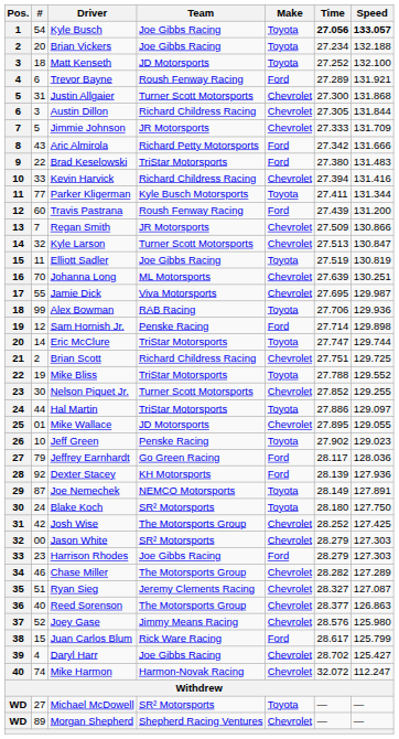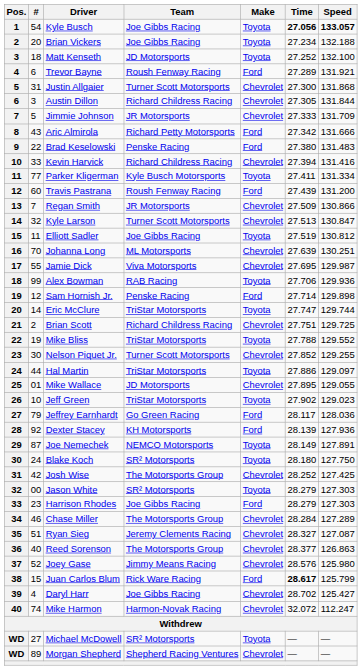Brad Keselowski | Team: TriStar Motorsports -> Penske Racing
Parker Kligerman | Speed: 131.344 -> 131.334
Elliott Sadler | Speed: 130.819 -> 130.812
Jeff Green | Team: Penske Racing -> TriStar Motorsports
Jason White | Make: Chevrolet -> Toyota
Chase Miller | Time: 28.282 -> 28.284
Juan Carlos Blum | Time: normal -> bold
